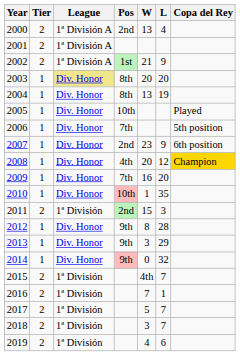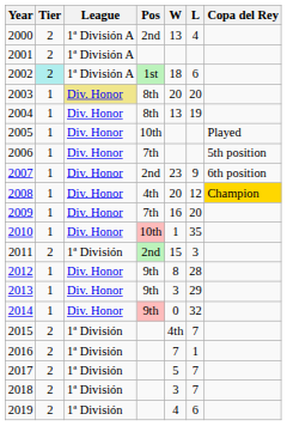2002 | Tier: no background -> paleturquoise background
2002 | W: 21 -> 18
2002 | L: 9 -> 6
